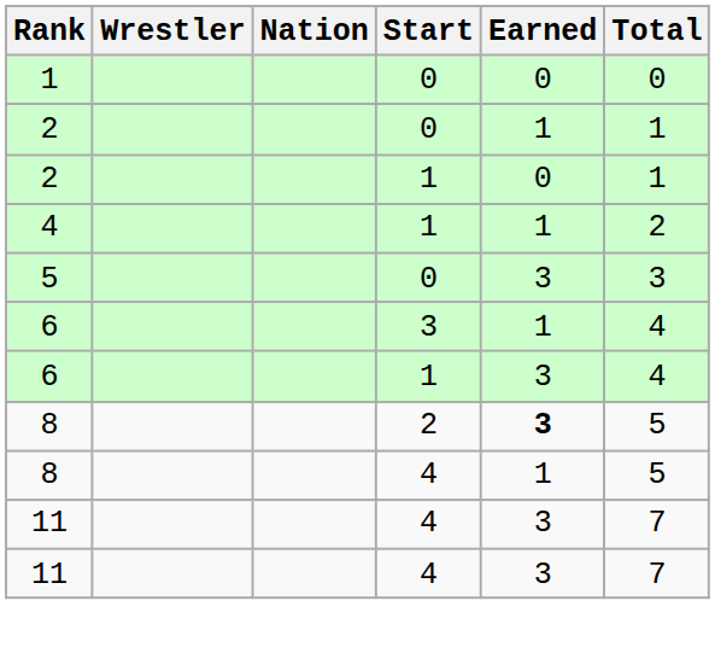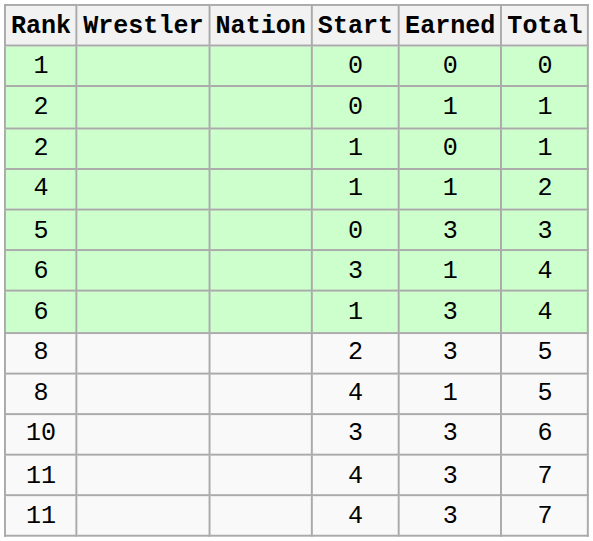8 / 2 | Earned: bold -> normal
+ row: 10 | 3 | 3 | 6
